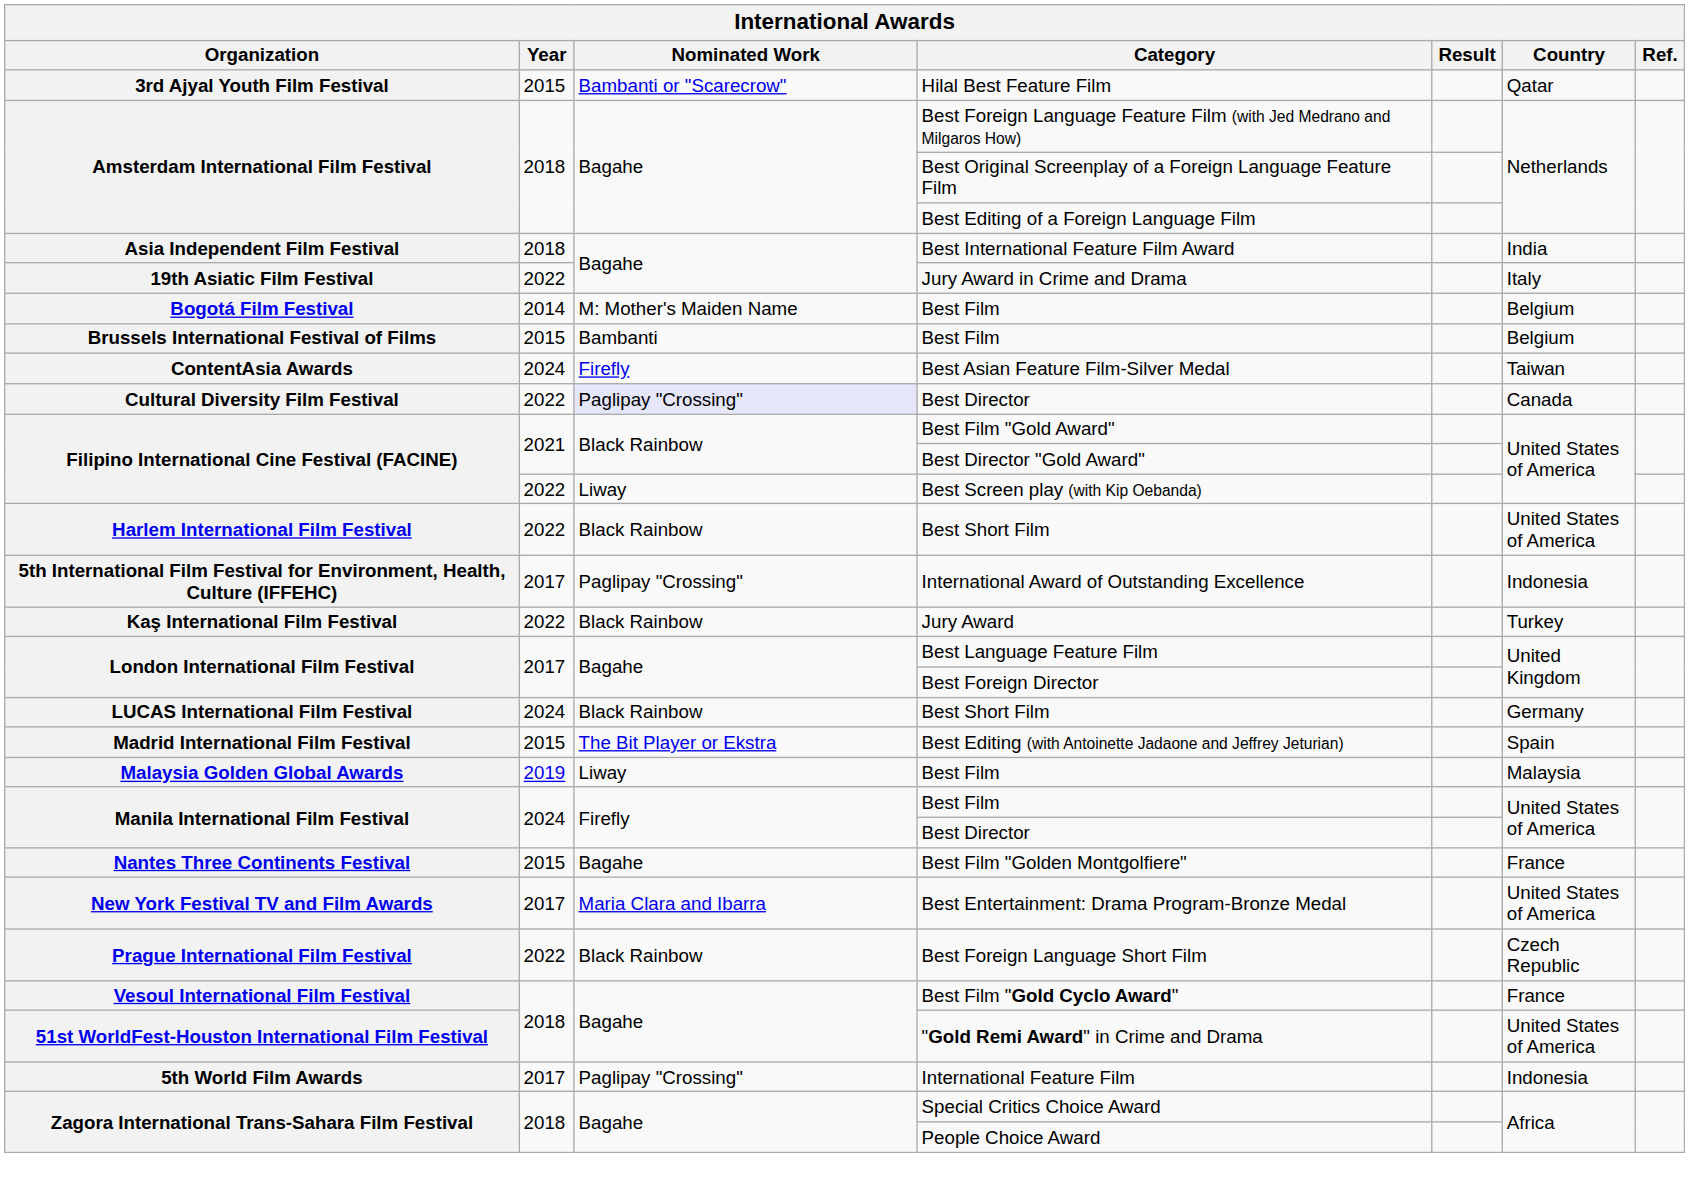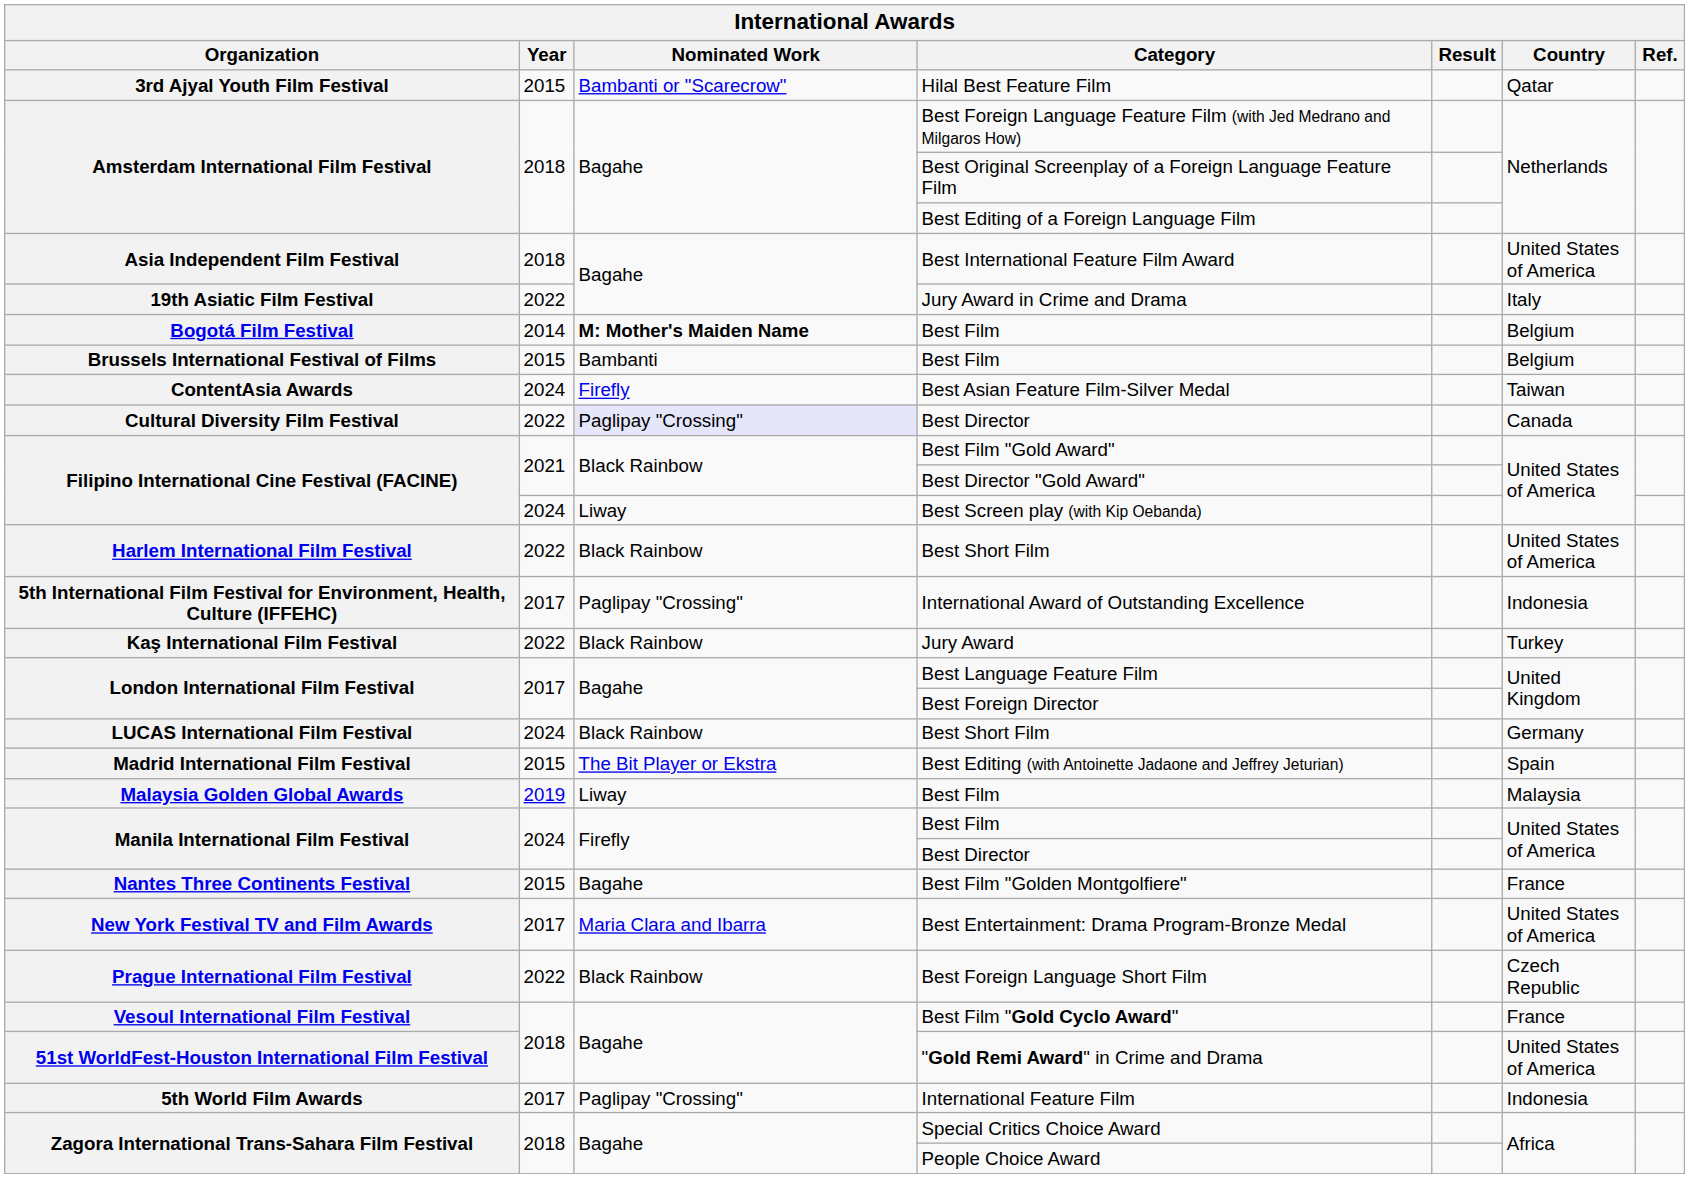Best International Feature Film Award | Country: India -> United States of America
Bogotá Film Festival / Best Film | Nominated Work: normal -> bold
Best Screen play (with Kip Oebanda) | Year: 2022 -> 2024
